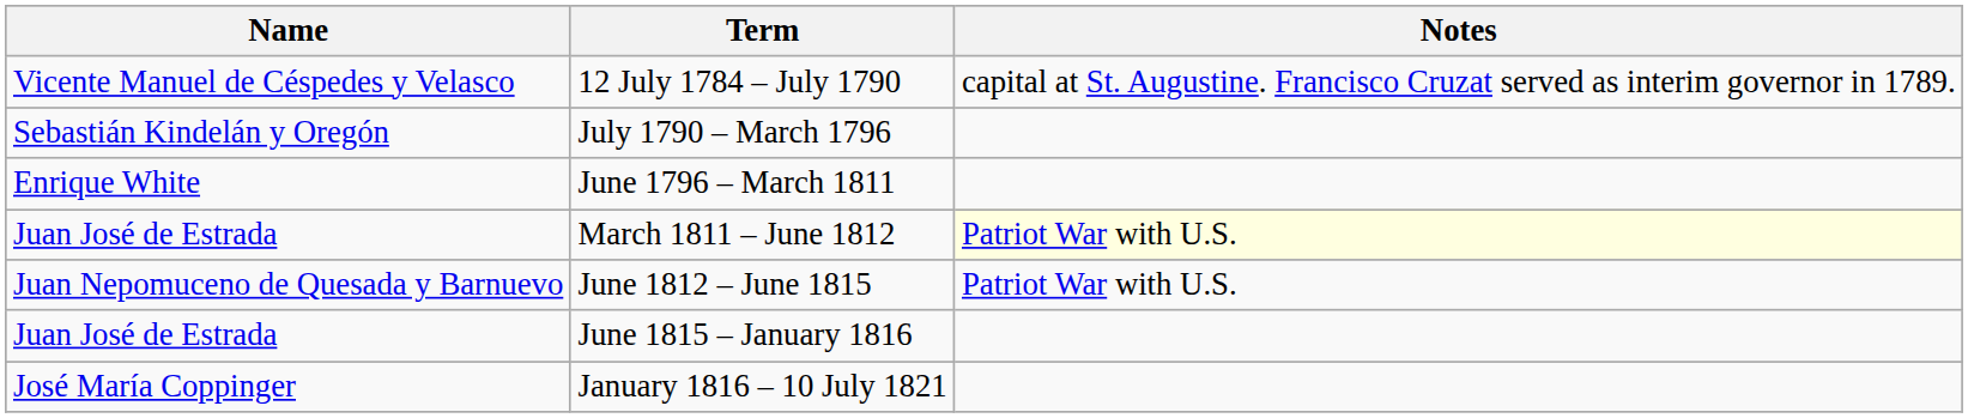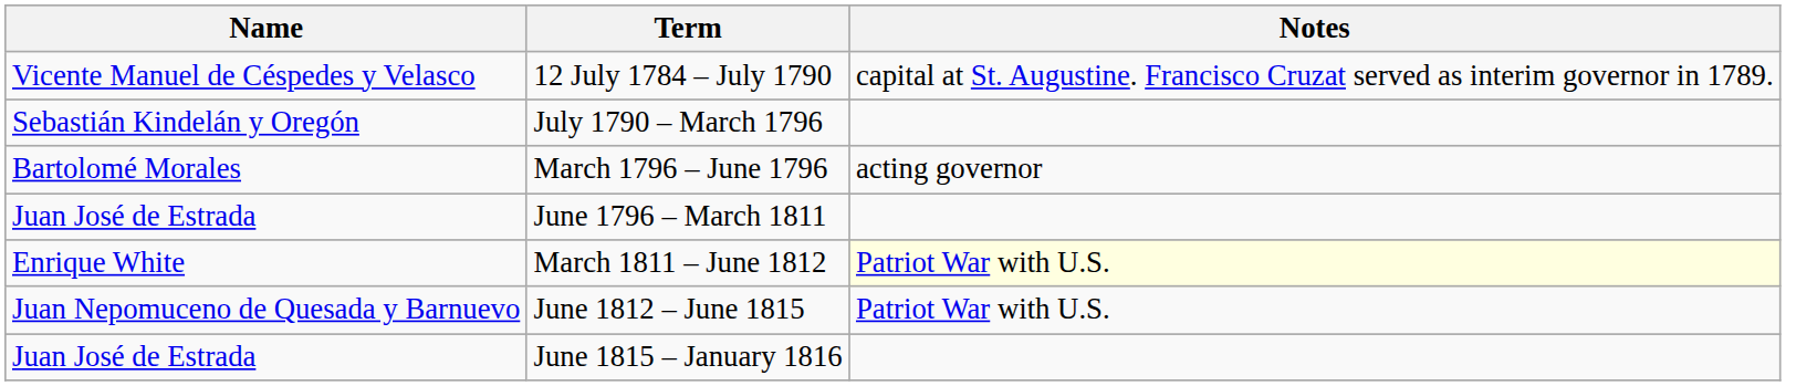+ row: Bartolomé Morales | March 1796 – June 1796 | acting governor
June 1796 – March 1811 | Name: Enrique White -> Juan José de Estrada
March 1811 – June 1812 | Name: Juan José de Estrada -> Enrique White
- row: José María Coppinger | January 1816 – 10 July 1821
